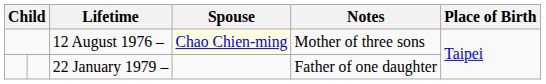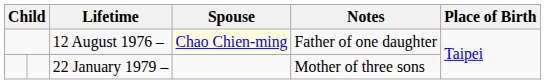12 August 1976 – | Notes: Mother of three sons -> Father of one daughter
22 January 1979 – | Notes: Father of one daughter -> Mother of three sons
